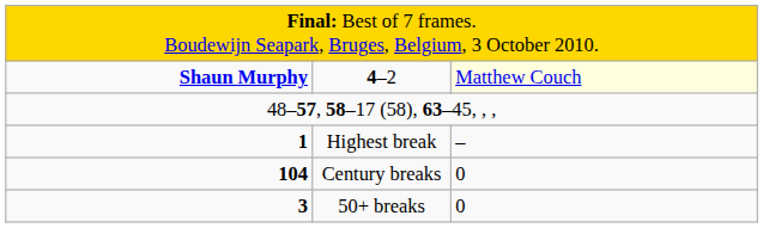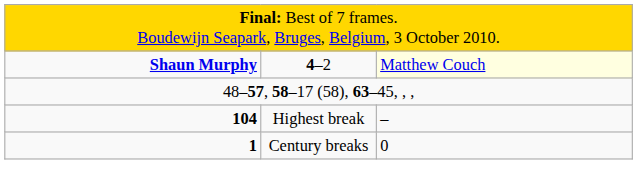Highest break | column 1: 1 -> 104
Century breaks | column 1: 104 -> 1
- row: 3 | 50+ breaks | 0
